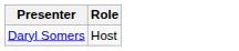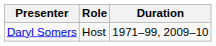+ column: Duration | 1971–99, 2009–10
